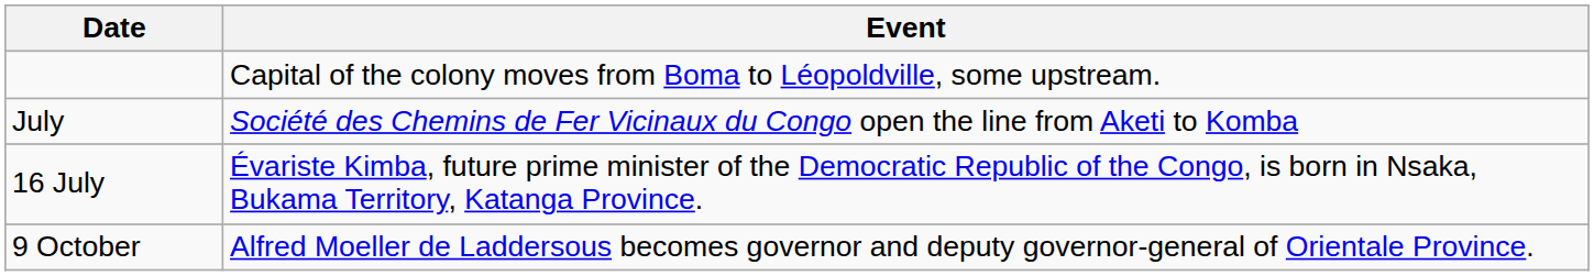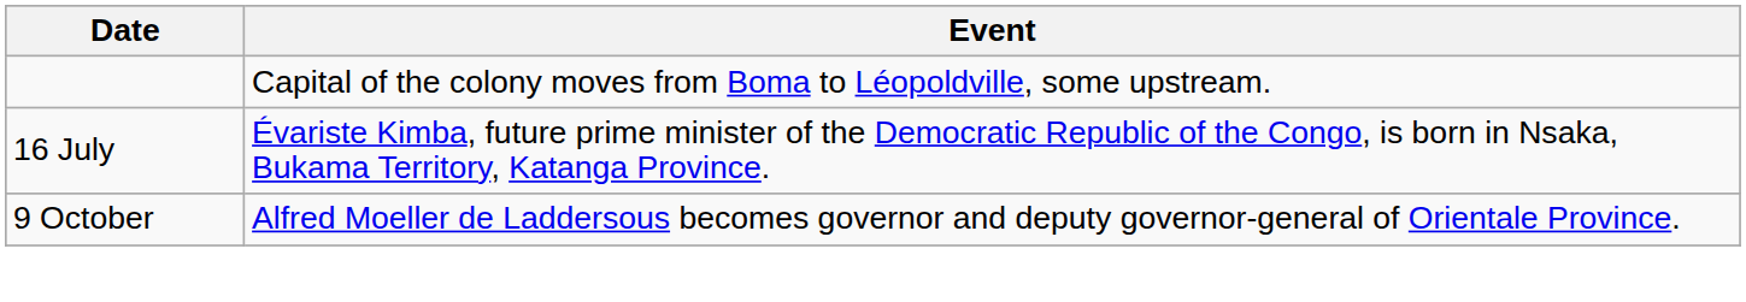- row: July | Société des Chemins de Fer Vicinaux du Congo open the line from Aketi to Komba
